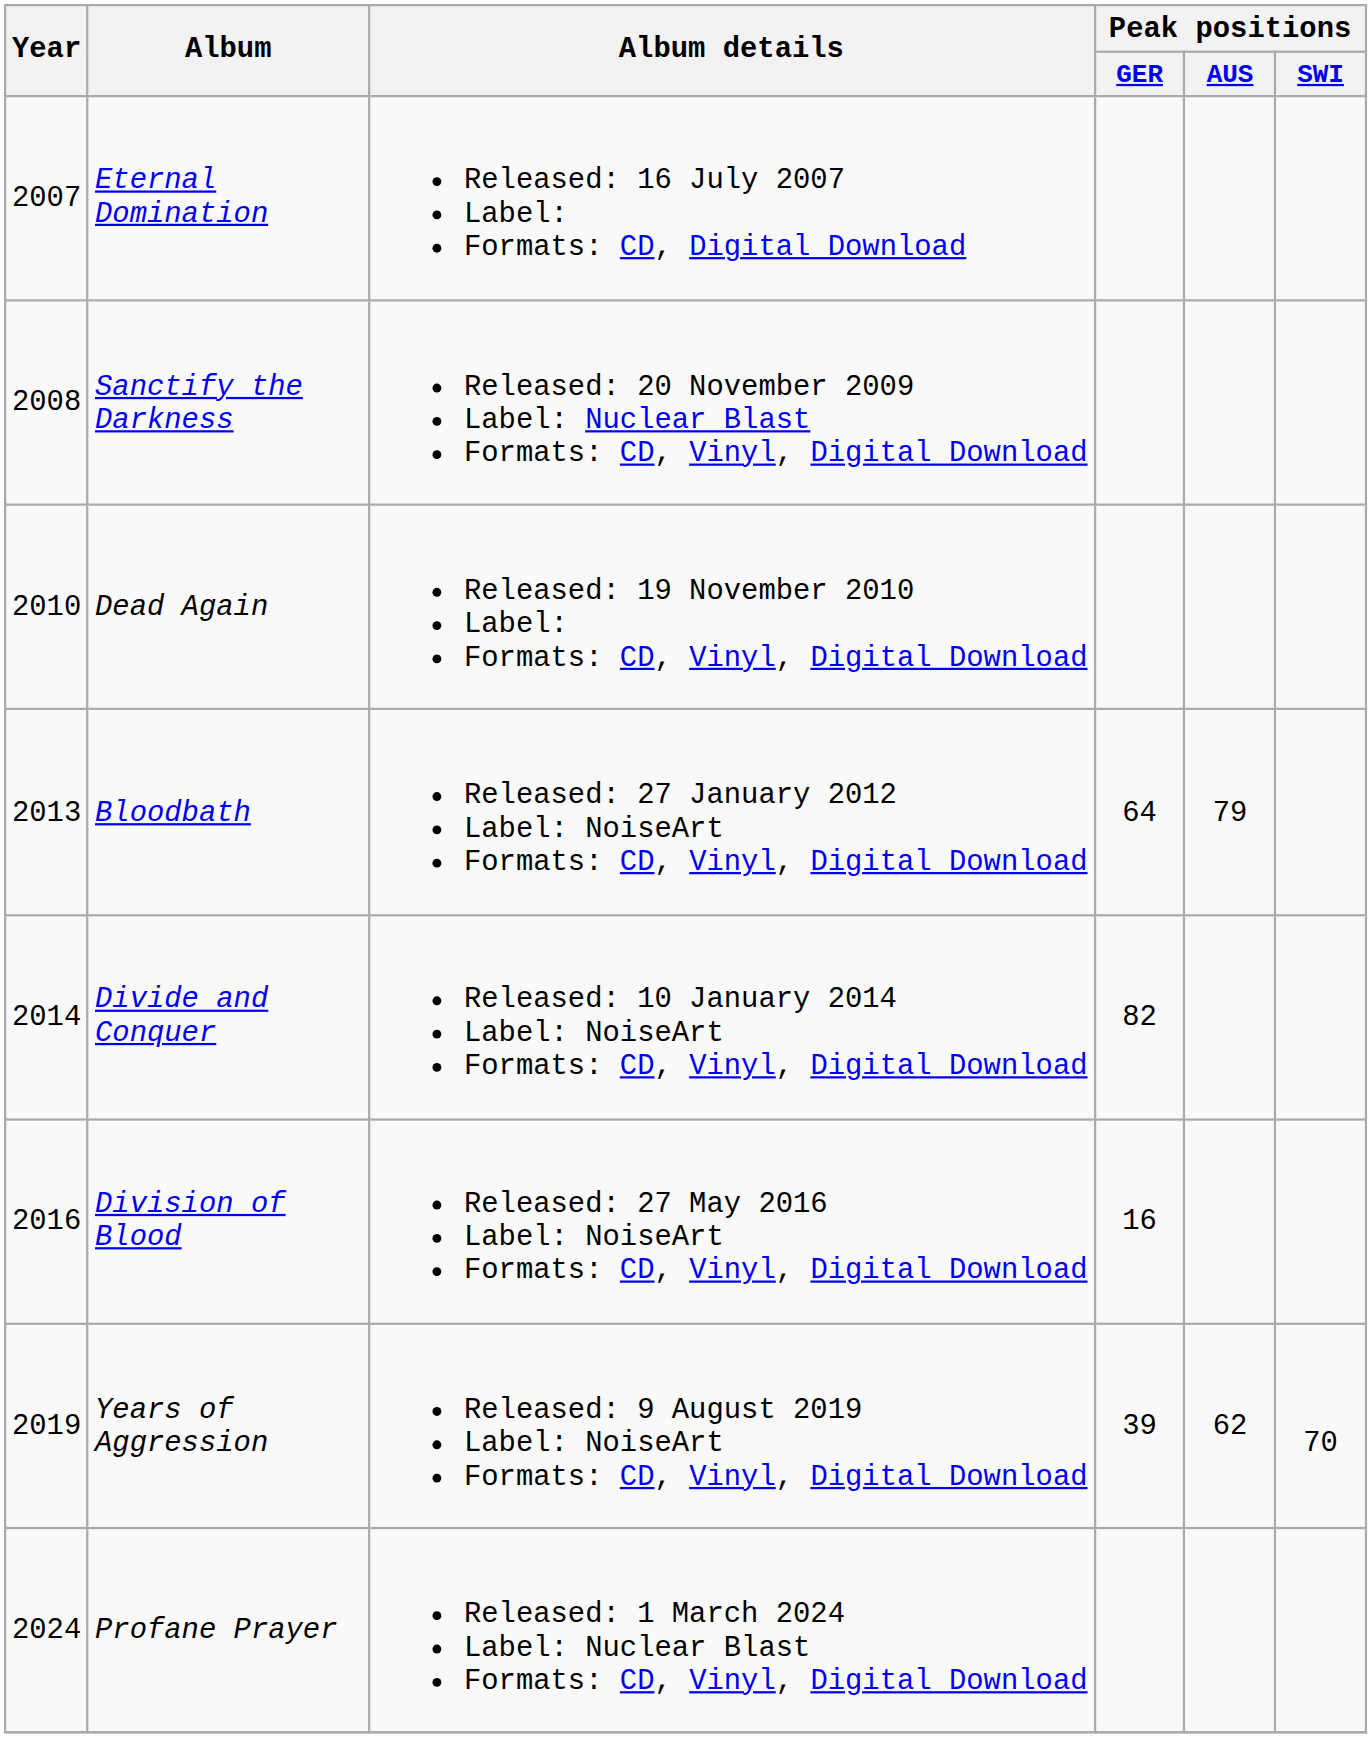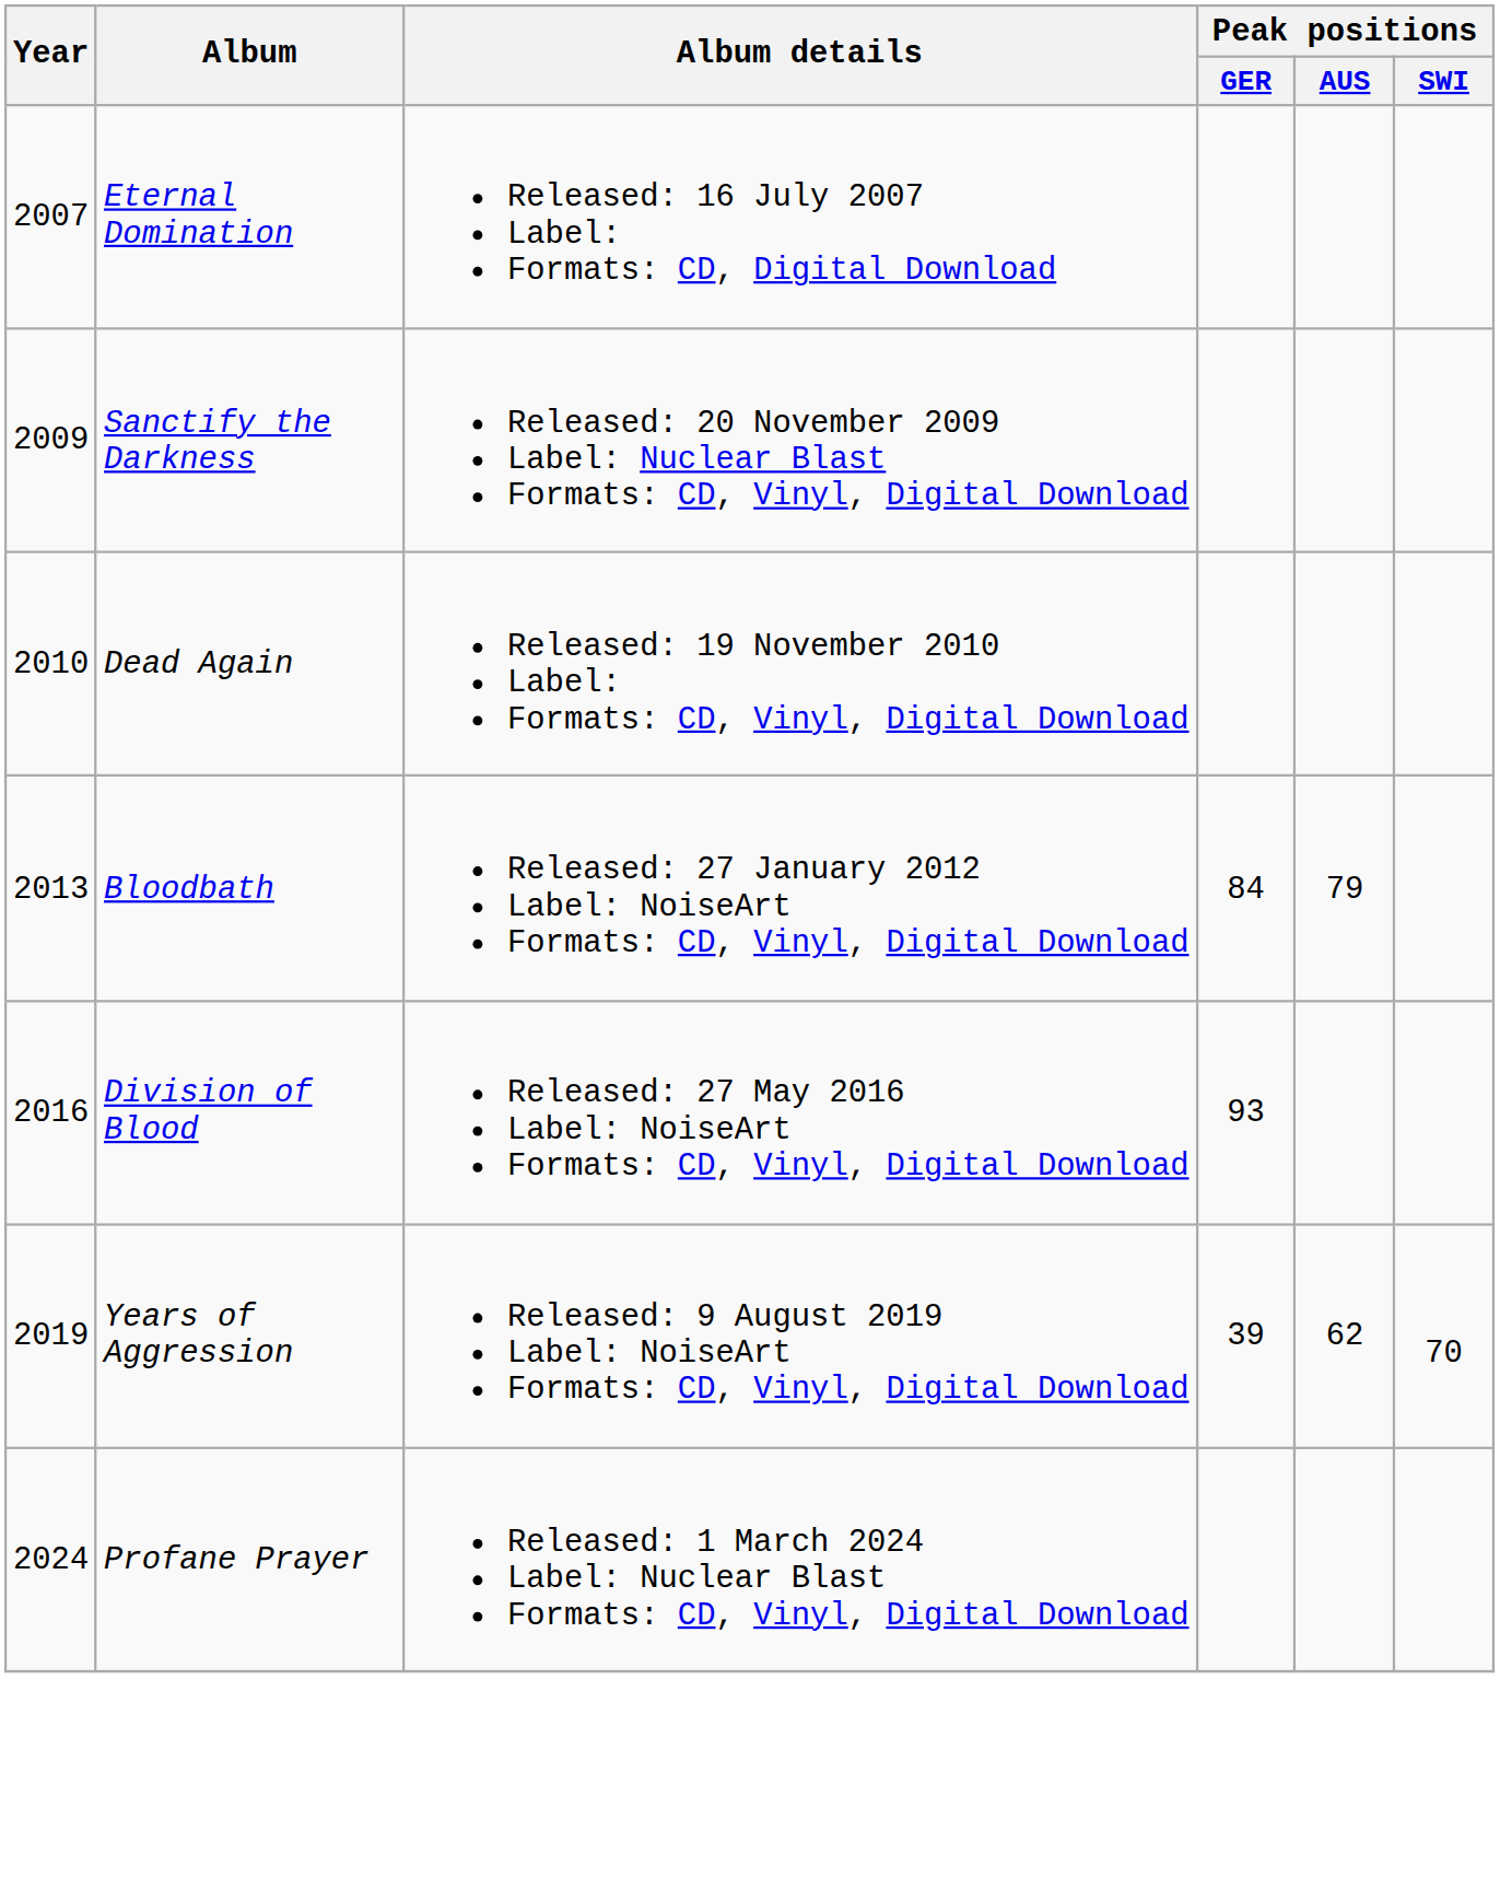Sanctify the Darkness | Year: 2008 -> 2009
Bloodbath | Peak positions / GER: 64 -> 84
- row: 2014 | Divide and Conquer | Released: 10 January 2014 Label: NoiseArt Formats: CD, Vinyl, Digital Download | 82
Division of Blood | Peak positions / GER: 16 -> 93
